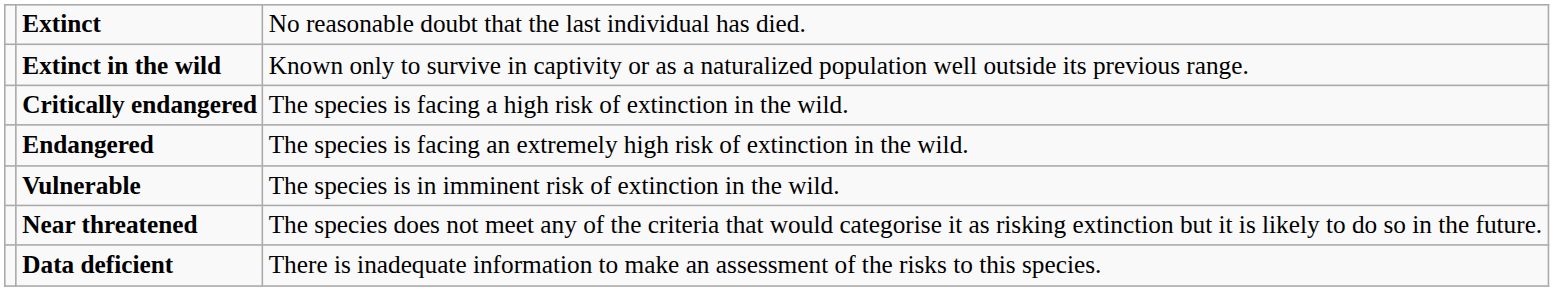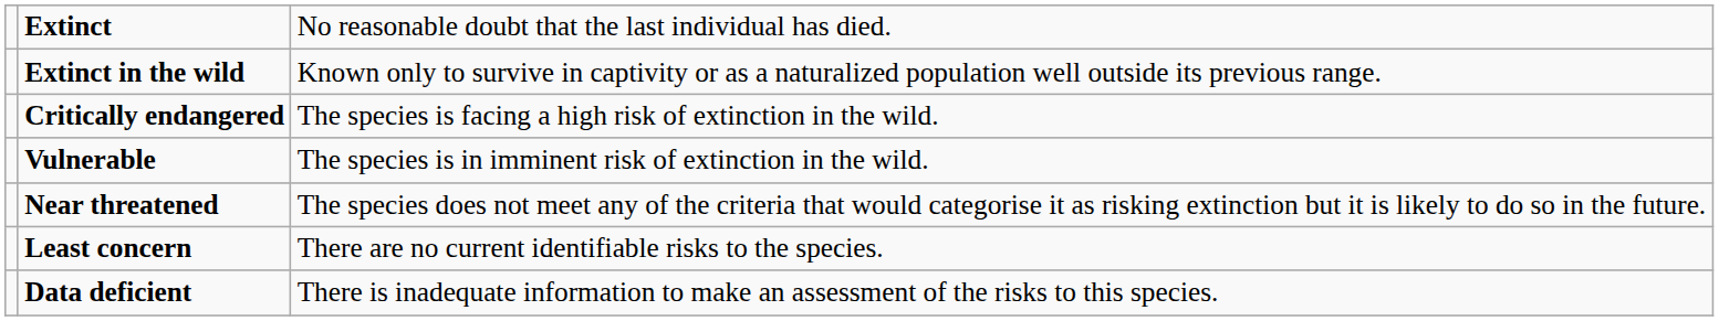- row: Endangered | The species is facing an extremely high risk of extinction in the wild.
+ row: Least concern | There are no current identifiable risks to the species.
